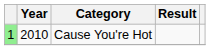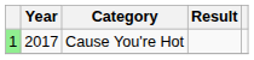Cause You're Hot | Year: 2010 -> 2017
